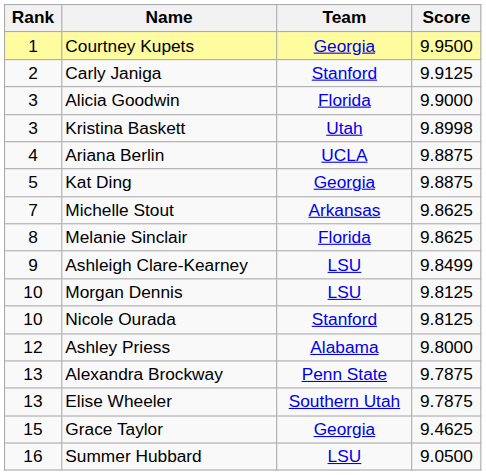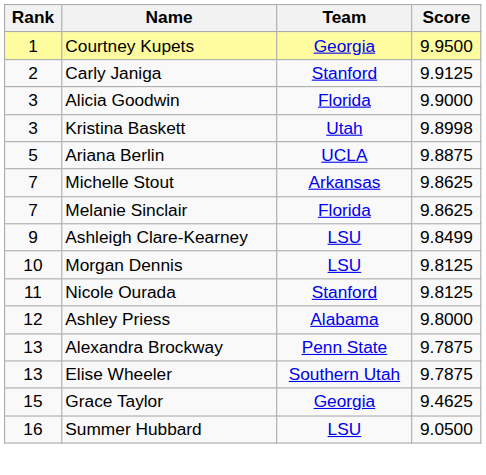Ariana Berlin | Rank: 4 -> 5
- row: 5 | Kat Ding | Georgia | 9.8875
Melanie Sinclair | Rank: 8 -> 7
Nicole Ourada | Rank: 10 -> 11
